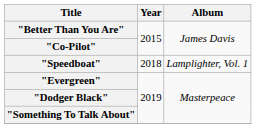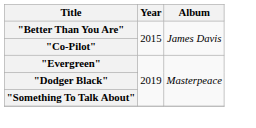- row: "Speedboat" | 2018 | Lamplighter, Vol. 1
